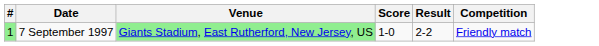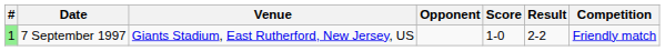+ column: Opponent
7 September 1997 | Venue: lightgreen background -> no background
